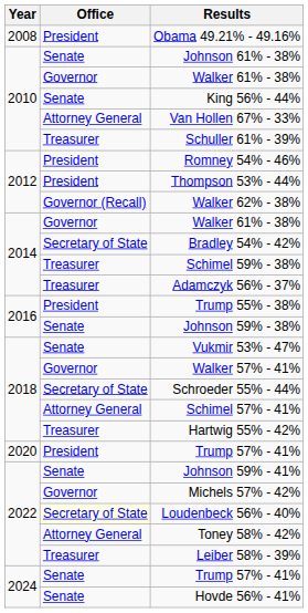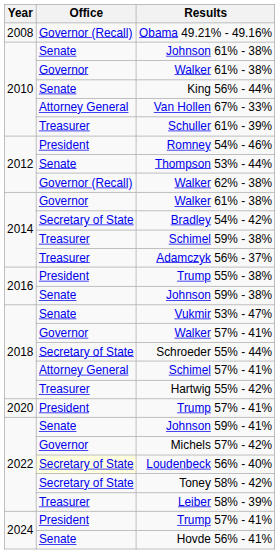Obama 49.21% - 49.16% | Office: President -> Governor (Recall)
Thompson 53% - 44% | Office: President -> Senate
Toney 58% - 42% | Office: Attorney General -> Secretary of State
2024 / Trump 57% - 41% | Office: Senate -> President
